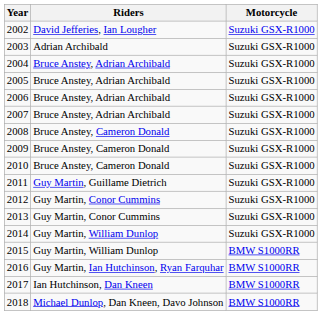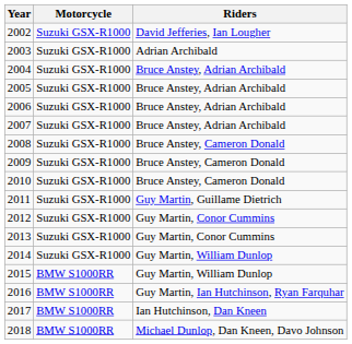columns swapped: Riders <-> Motorcycle
